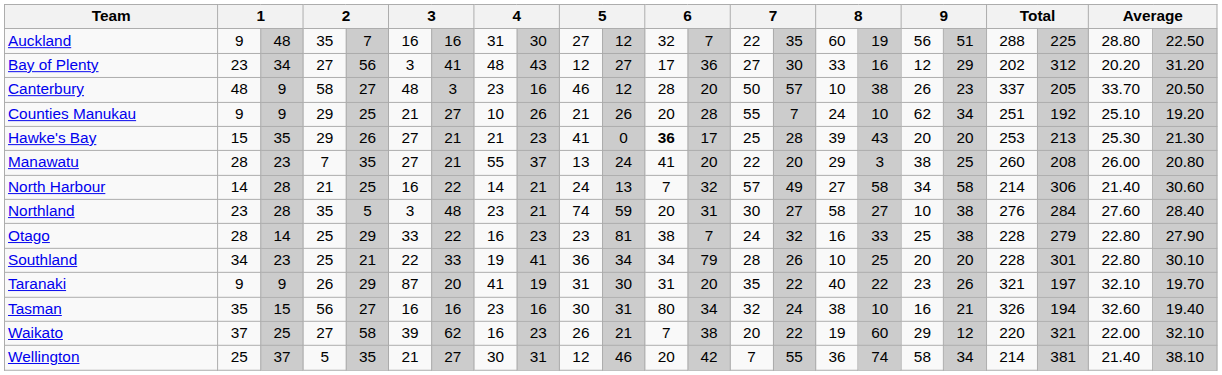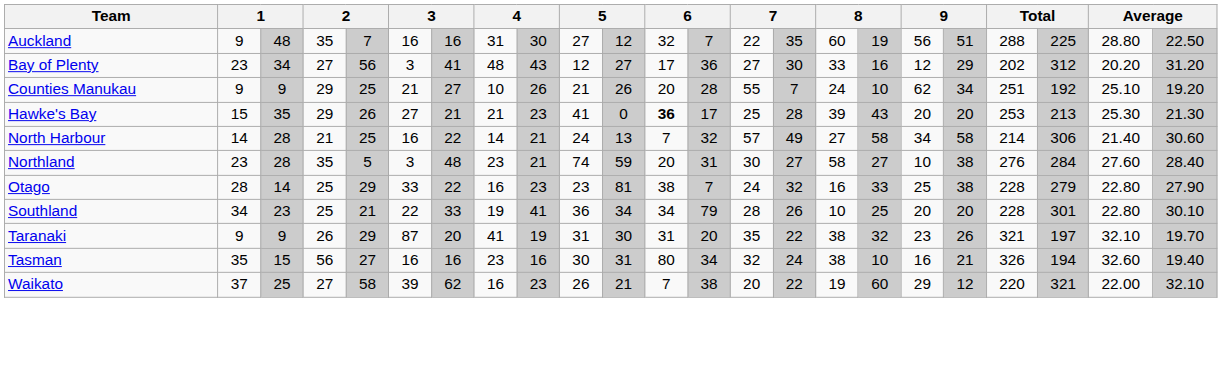- row: Canterbury | 48 | 9 | 58 | 27 | 48 | 3 | 23 | 16 | 46 | 12 | 28 | 20 | 50 | 57 | 10 | 38 | 26 | 23 | 337 | 205 | 33.70 | 20.50
- row: Manawatu | 28 | 23 | 7 | 35 | 27 | 21 | 55 | 37 | 13 | 24 | 41 | 20 | 22 | 20 | 29 | 3 | 38 | 25 | 260 | 208 | 26.00 | 20.80
Taranaki | column 16: 40 -> 38
Taranaki | column 17: 22 -> 32
- row: Wellington | 25 | 37 | 5 | 35 | 21 | 27 | 30 | 31 | 12 | 46 | 20 | 42 | 7 | 55 | 36 | 74 | 58 | 34 | 214 | 381 | 21.40 | 38.10
